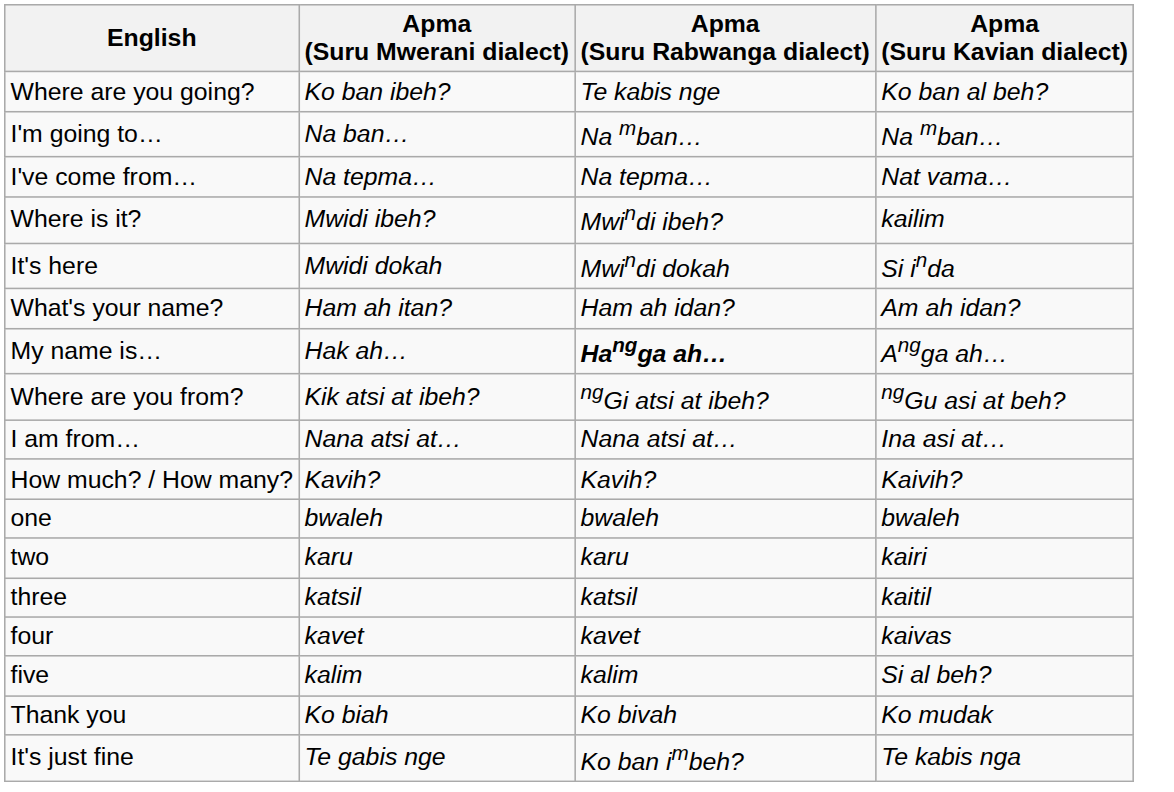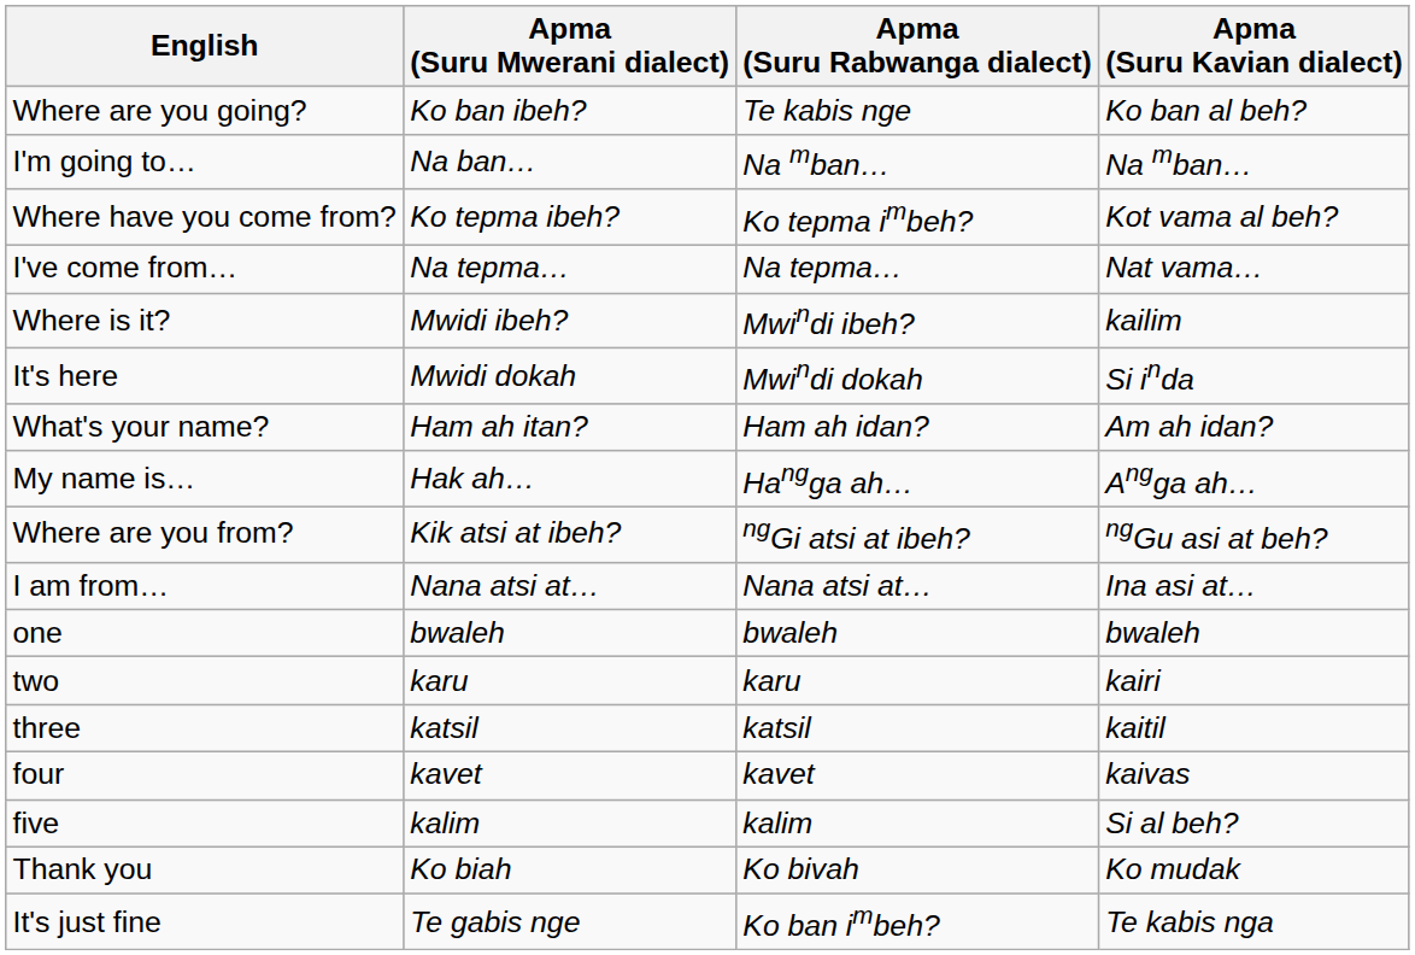+ row: Where have you come from? | Ko tepma ibeh? | Ko tepma imbeh? | Kot vama al beh?
My name is… | Apma (Suru Rabwanga dialect): bold -> normal
- row: How much? / How many? | Kavih? | Kavih? | Kaivih?
